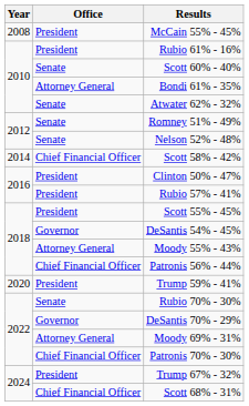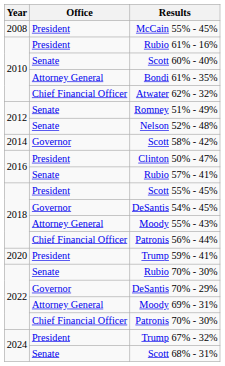Atwater 62% - 32% | Office: Senate -> Chief Financial Officer
Scott 58% - 42% | Office: Chief Financial Officer -> Governor
Rubio 57% - 41% | Office: President -> Senate
Scott 68% - 31% | Office: Chief Financial Officer -> Senate
